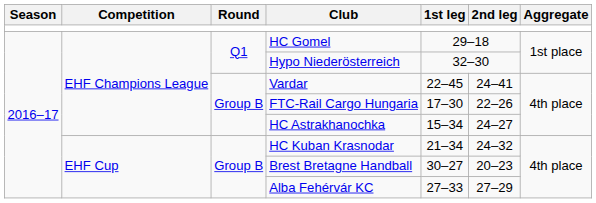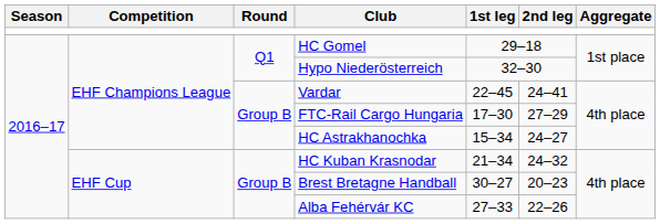FTC-Rail Cargo Hungaria | 2nd leg: 22–26 -> 27–29
Alba Fehérvár KC | 2nd leg: 27–29 -> 22–26
